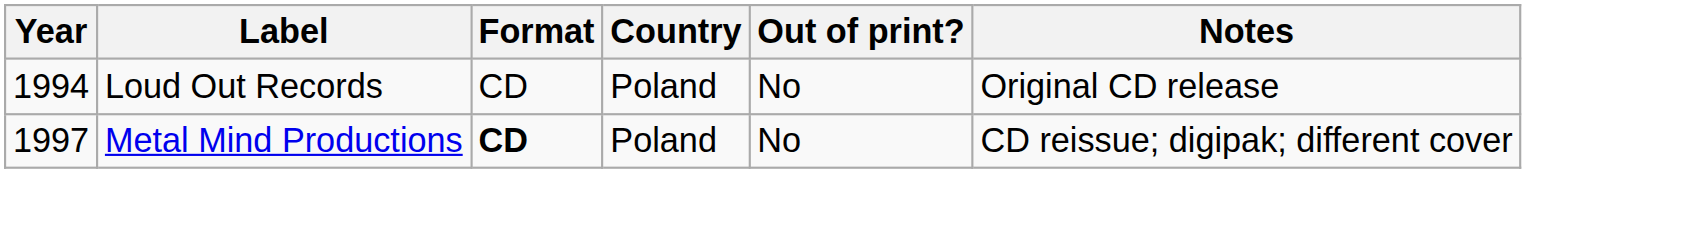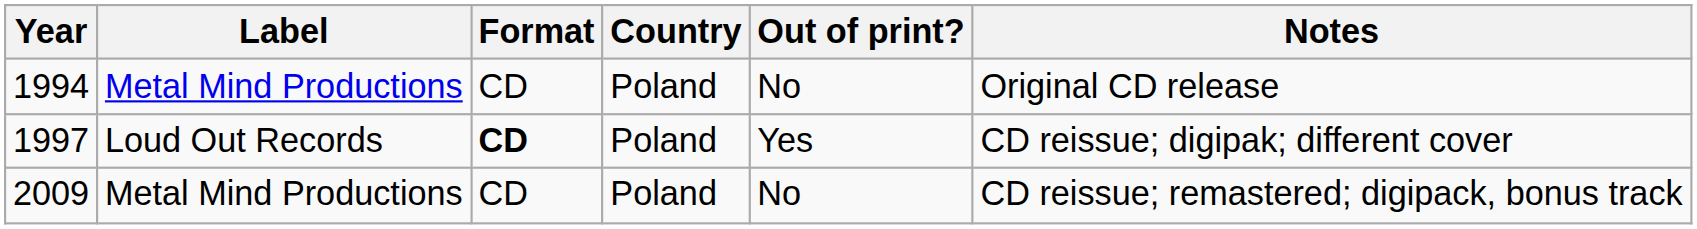1994 | Label: Loud Out Records -> Metal Mind Productions
1997 | Label: Metal Mind Productions -> Loud Out Records
1997 | Out of print?: No -> Yes
+ row: 2009 | Metal Mind Productions | CD | Poland | No | CD reissue; remastered; digipack, bonus track
